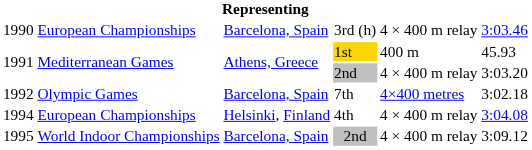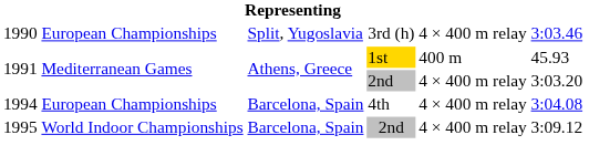1990 | column 3: Barcelona, Spain -> Split, Yugoslavia
- row: 1992 | Olympic Games | Barcelona, Spain | 7th | 4×400 metres | 3:02.18
1994 | column 3: Helsinki, Finland -> Barcelona, Spain
